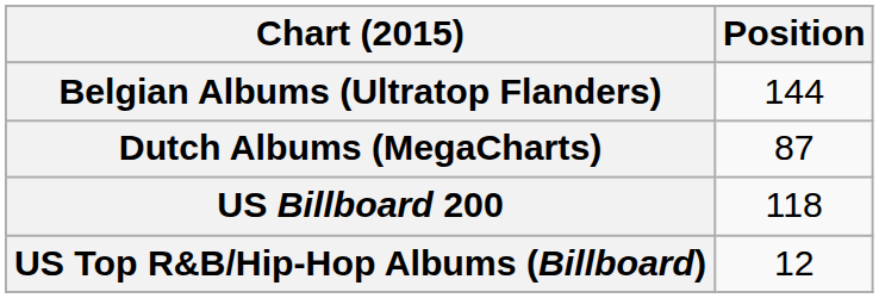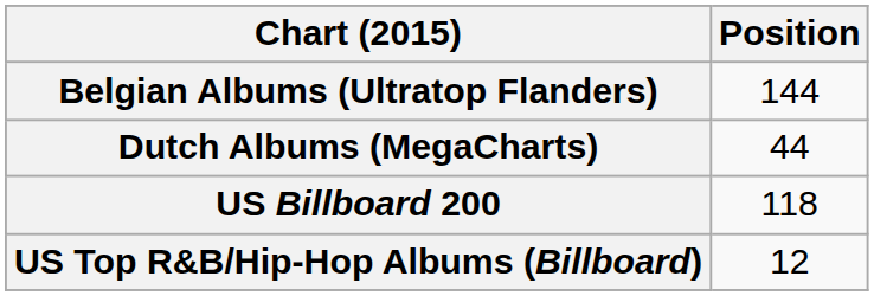Dutch Albums (MegaCharts) | Position: 87 -> 44
